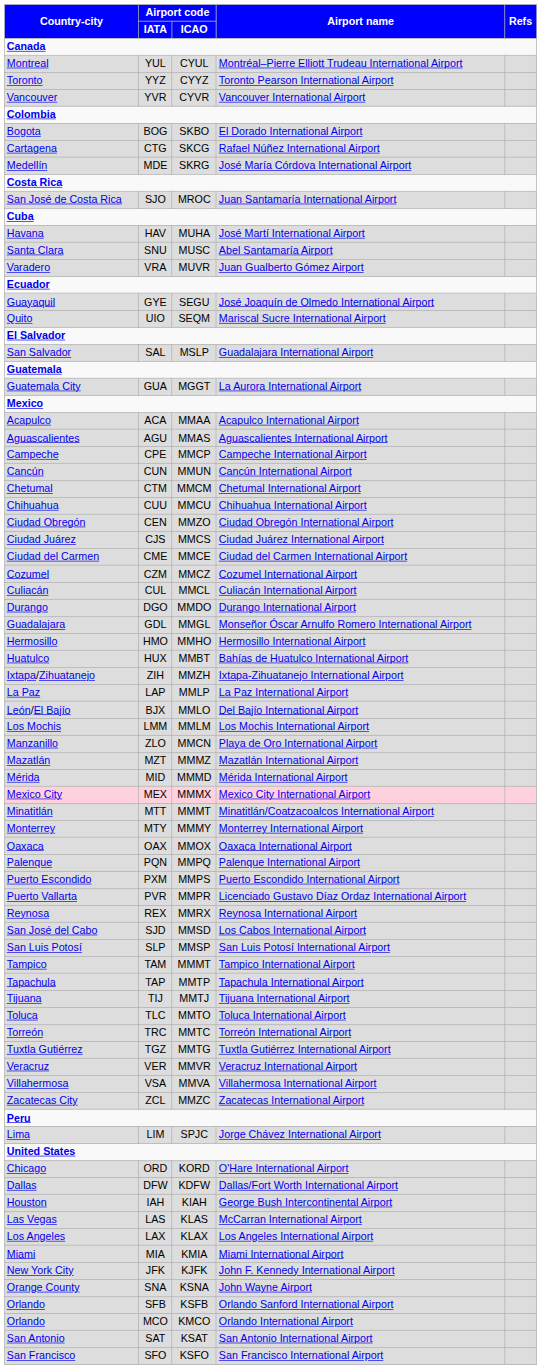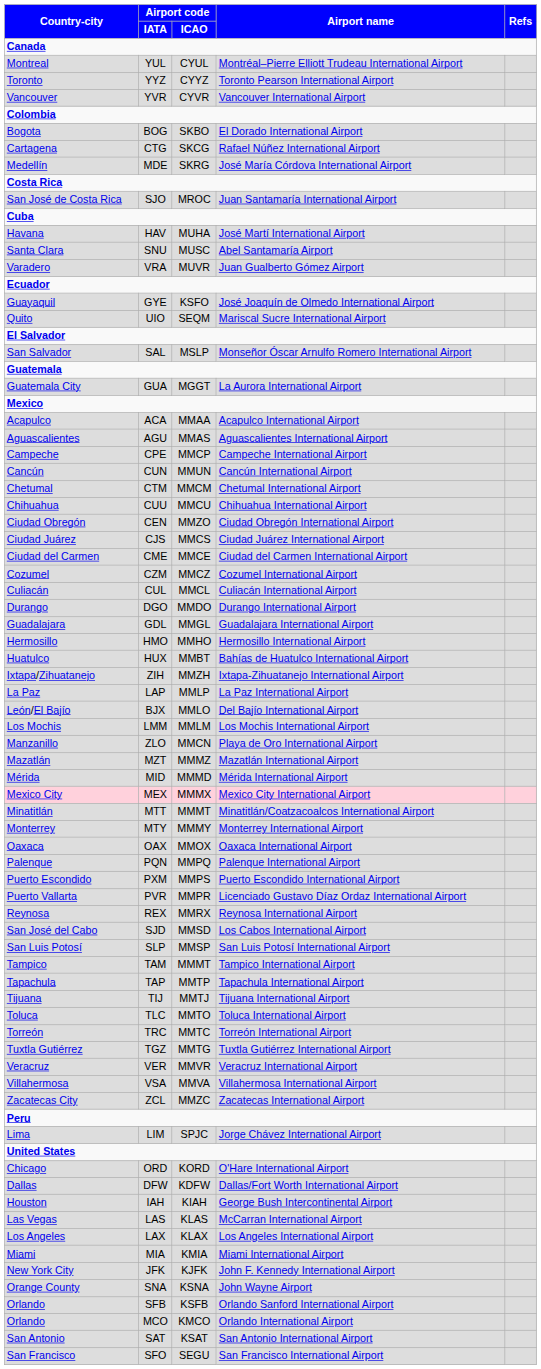GYE | Airport code / ICAO: SEGU -> KSFO
SAL | Airport name: Guadalajara International Airport -> Monseñor Óscar Arnulfo Romero International Airport
GDL | Airport name: Monseñor Óscar Arnulfo Romero International Airport -> Guadalajara International Airport
SFO | Airport code / ICAO: KSFO -> SEGU
